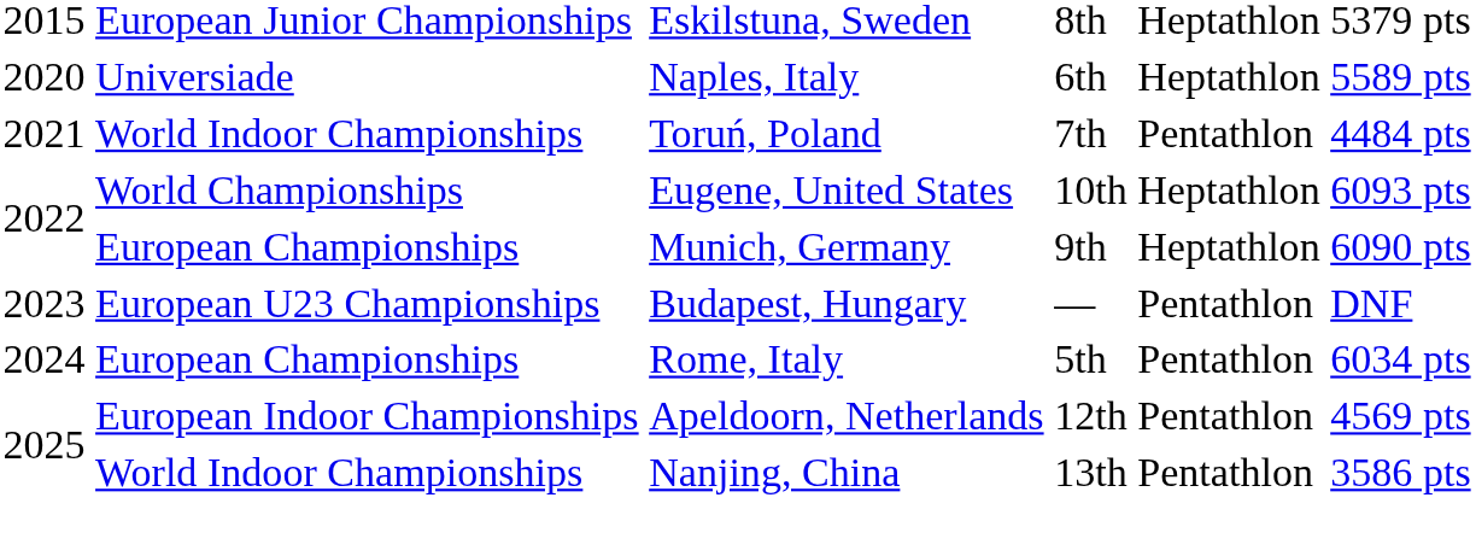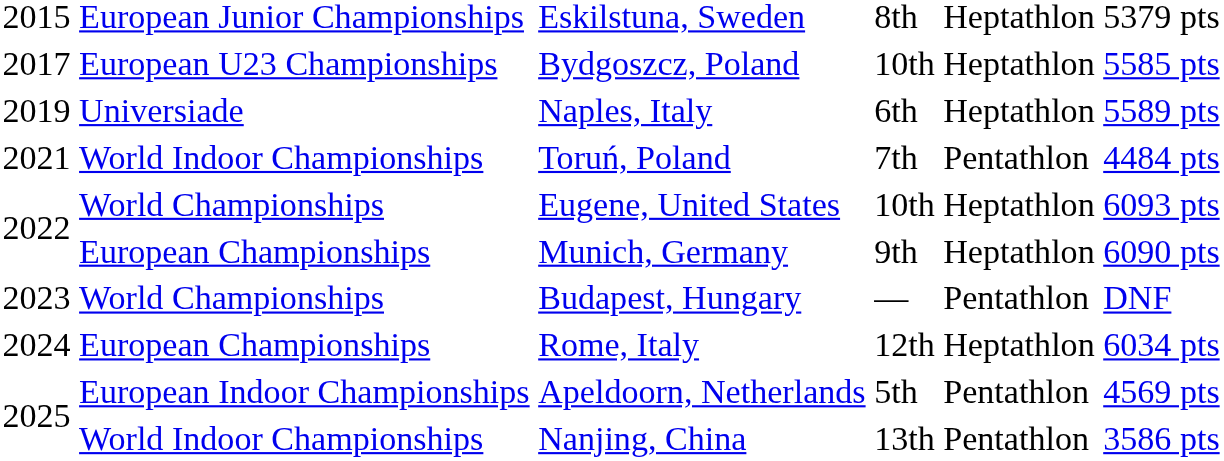+ row: 2017 | European U23 Championships | Bydgoszcz, Poland | 10th | Heptathlon | 5585 pts
Naples, Italy | column 1: 2020 -> 2019
Budapest, Hungary | column 2: European U23 Championships -> World Championships
Rome, Italy | column 4: 5th -> 12th
Rome, Italy | column 5: Pentathlon -> Heptathlon
Apeldoorn, Netherlands | column 4: 12th -> 5th
